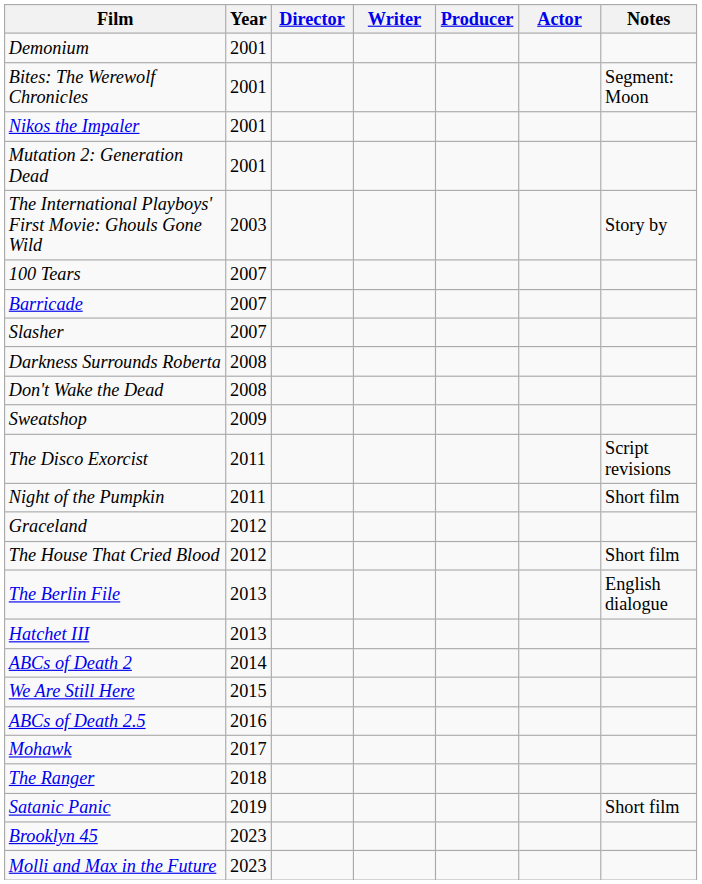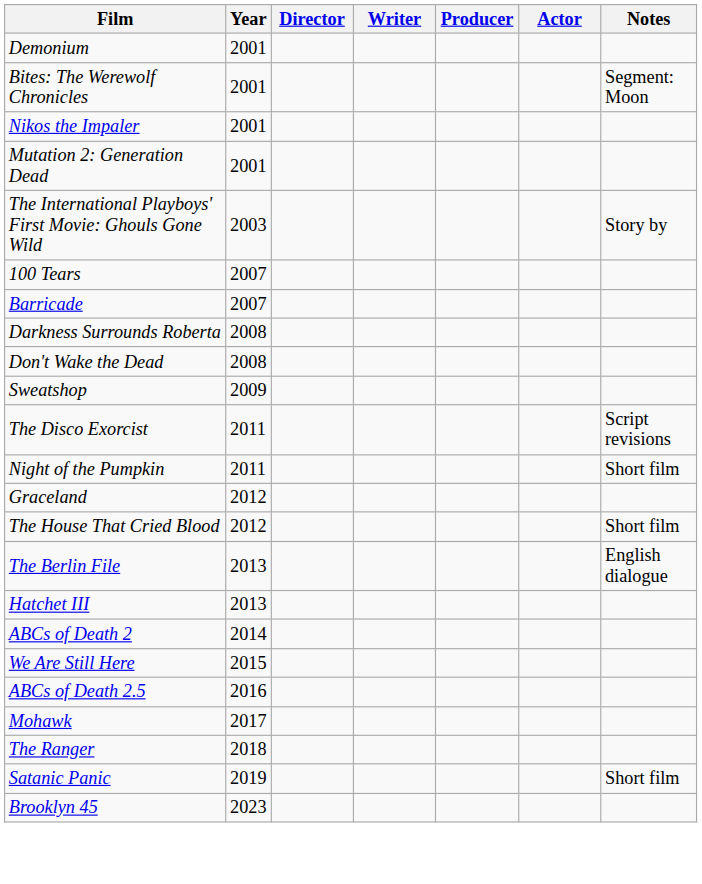- row: Slasher | 2007
- row: Molli and Max in the Future | 2023
